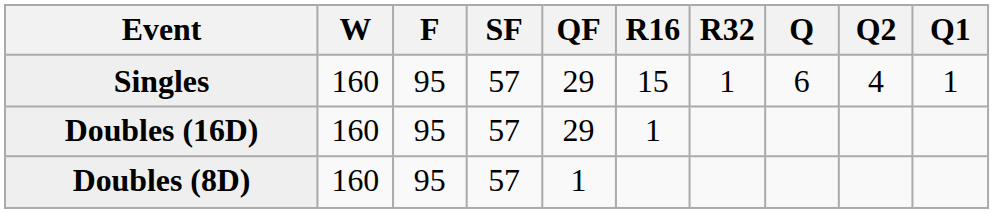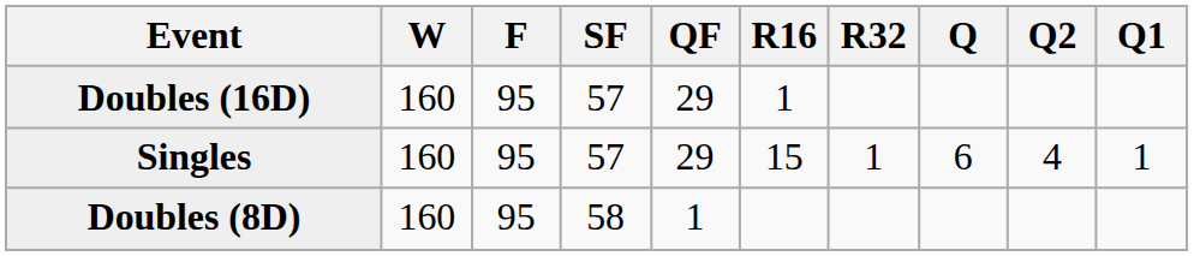rows swapped: Singles <-> Doubles (16D)
Doubles (8D) | SF: 57 -> 58
